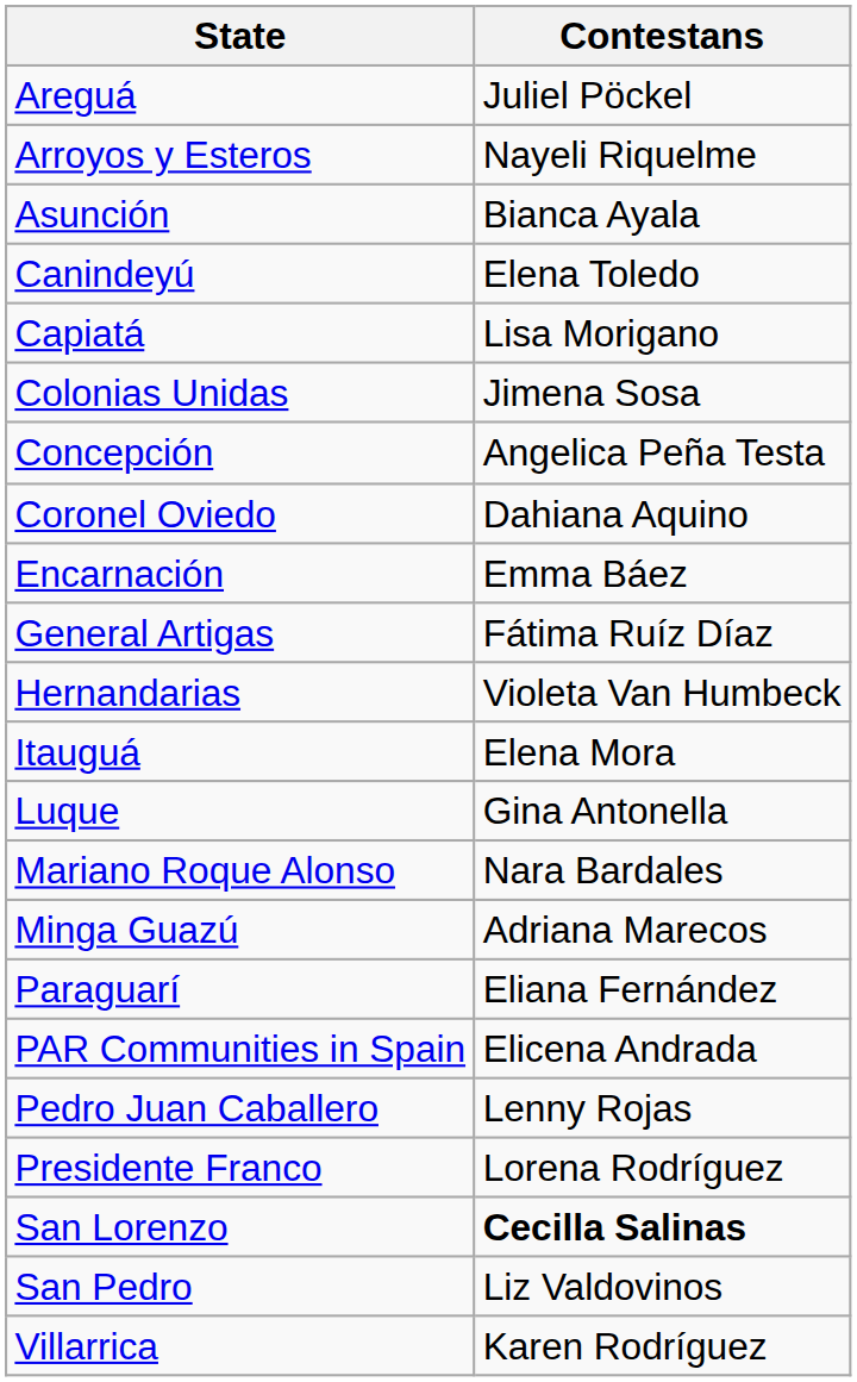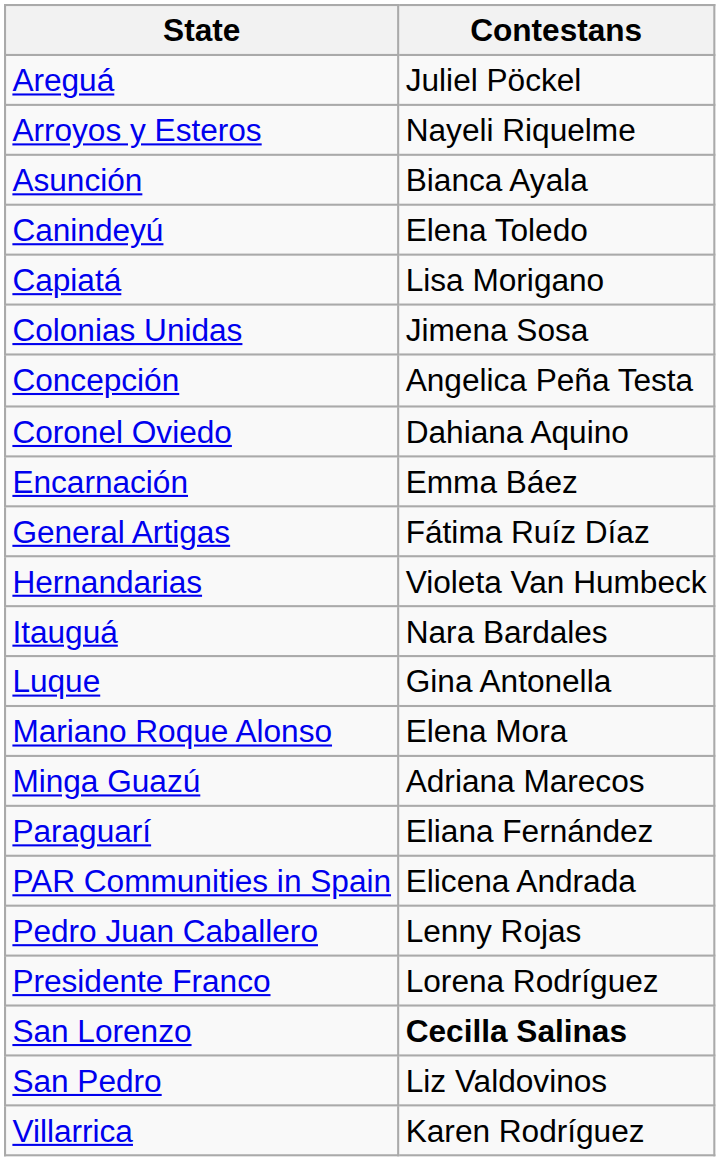Itauguá | Contestans: Elena Mora -> Nara Bardales
Mariano Roque Alonso | Contestans: Nara Bardales -> Elena Mora
